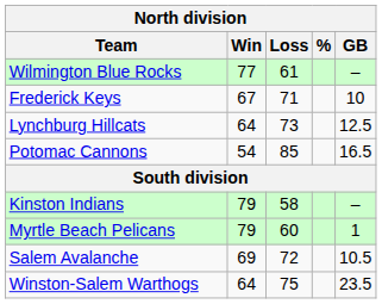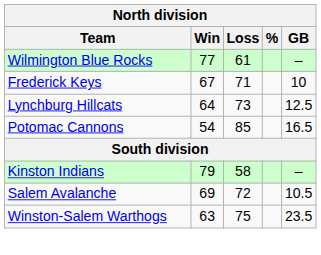- row: Myrtle Beach Pelicans | 79 | 60 | 1
Winston-Salem Warthogs | Win: 64 -> 63
